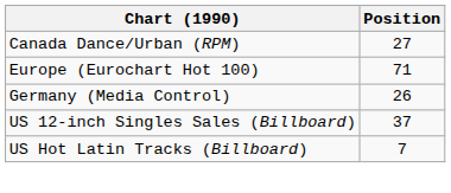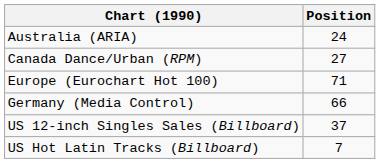+ row: Australia (ARIA) | 24
Germany (Media Control) | Position: 26 -> 66
